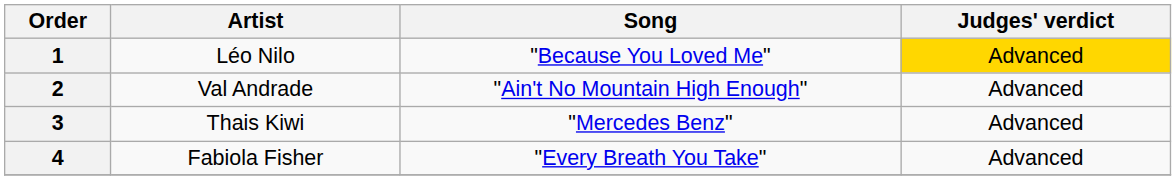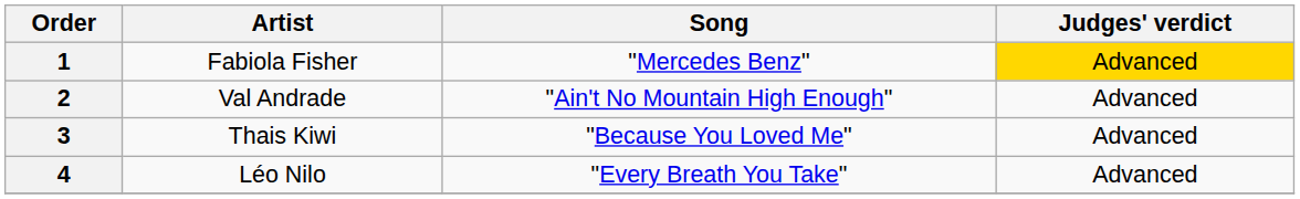1 | Artist: Léo Nilo -> Fabiola Fisher
1 | Song: "Because You Loved Me" -> "Mercedes Benz"
3 | Song: "Mercedes Benz" -> "Because You Loved Me"
4 | Artist: Fabiola Fisher -> Léo Nilo
